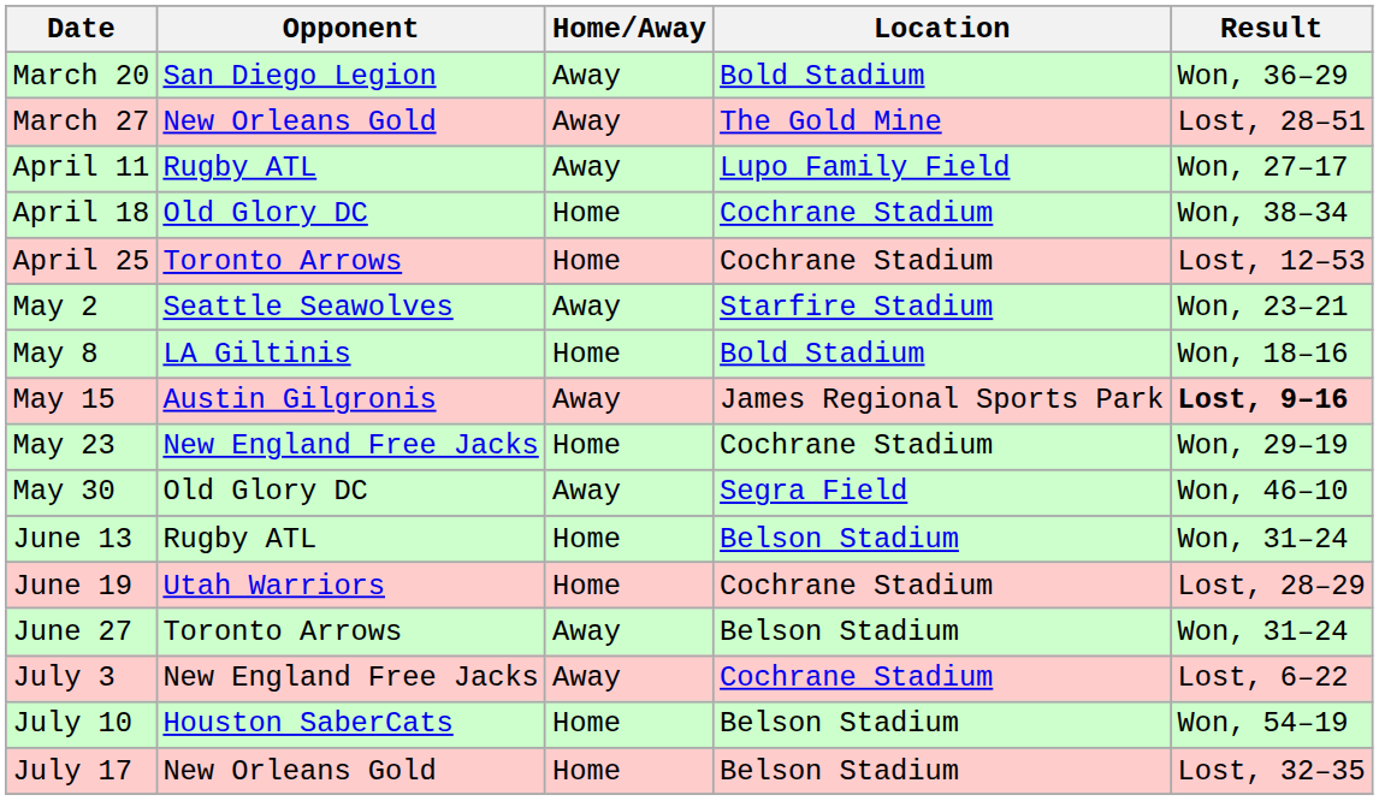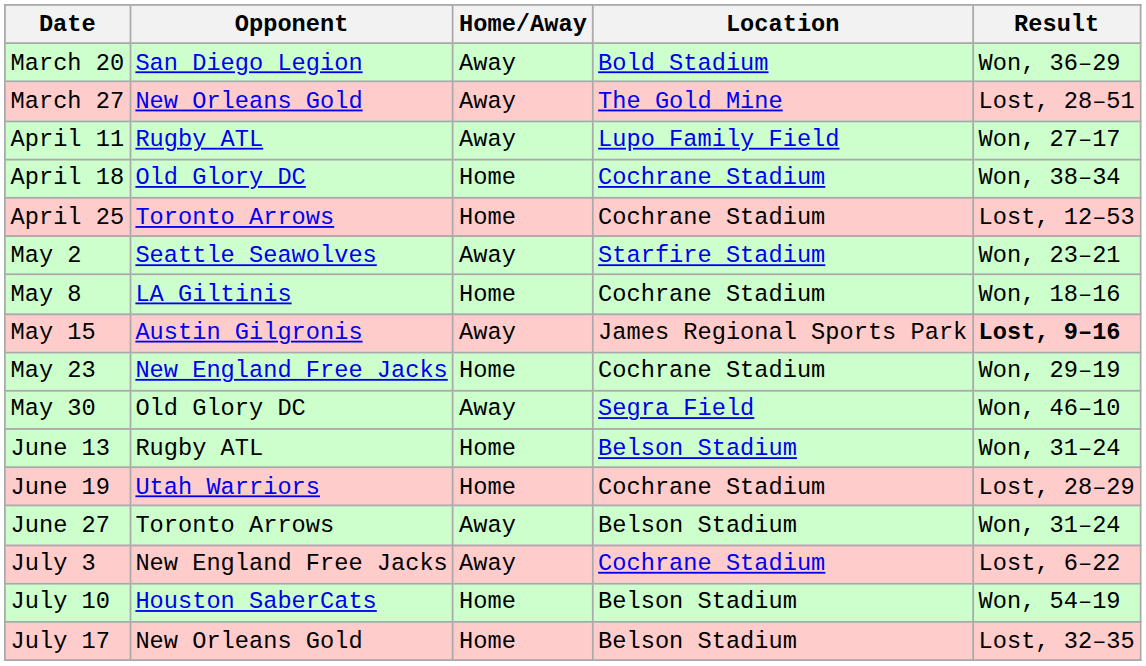May 8 | Location: Bold Stadium -> Cochrane Stadium
